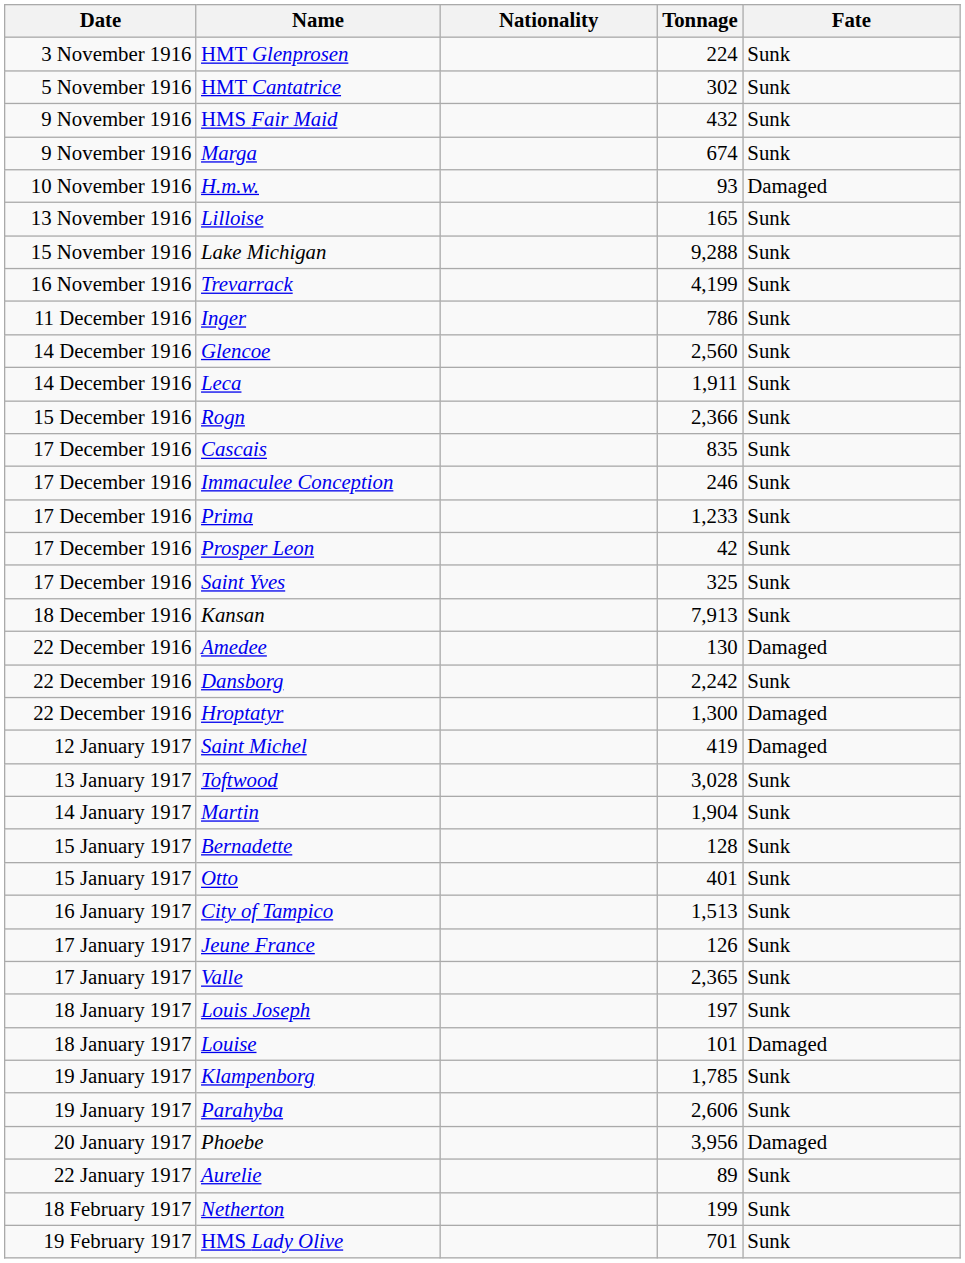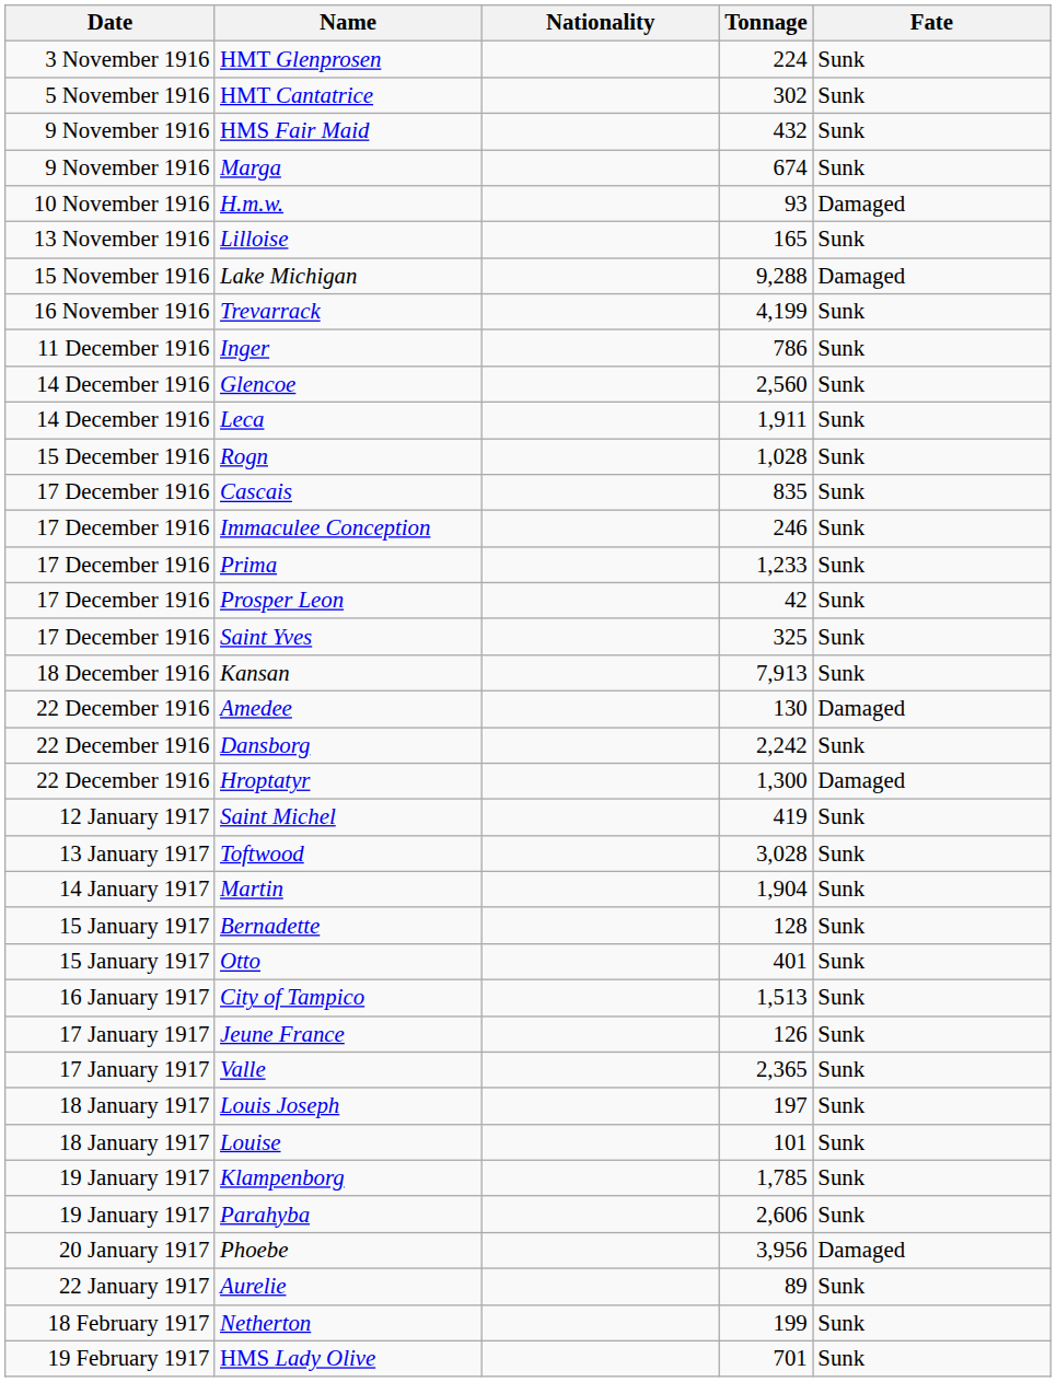Lake Michigan | Fate: Sunk -> Damaged
Rogn | Tonnage: 2,366 -> 1,028
Saint Michel | Fate: Damaged -> Sunk
Louise | Fate: Damaged -> Sunk
